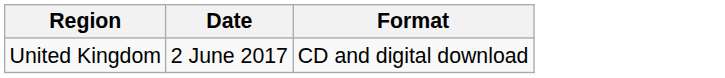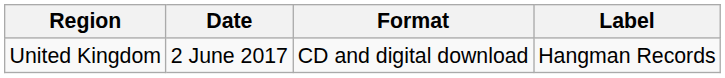+ column: Label | Hangman Records
